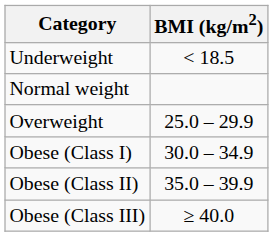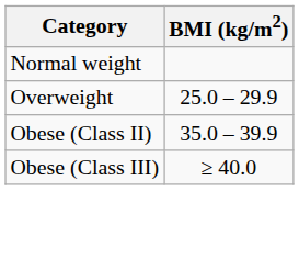- row: Underweight | < 18.5
- row: Obese (Class I) | 30.0 – 34.9
